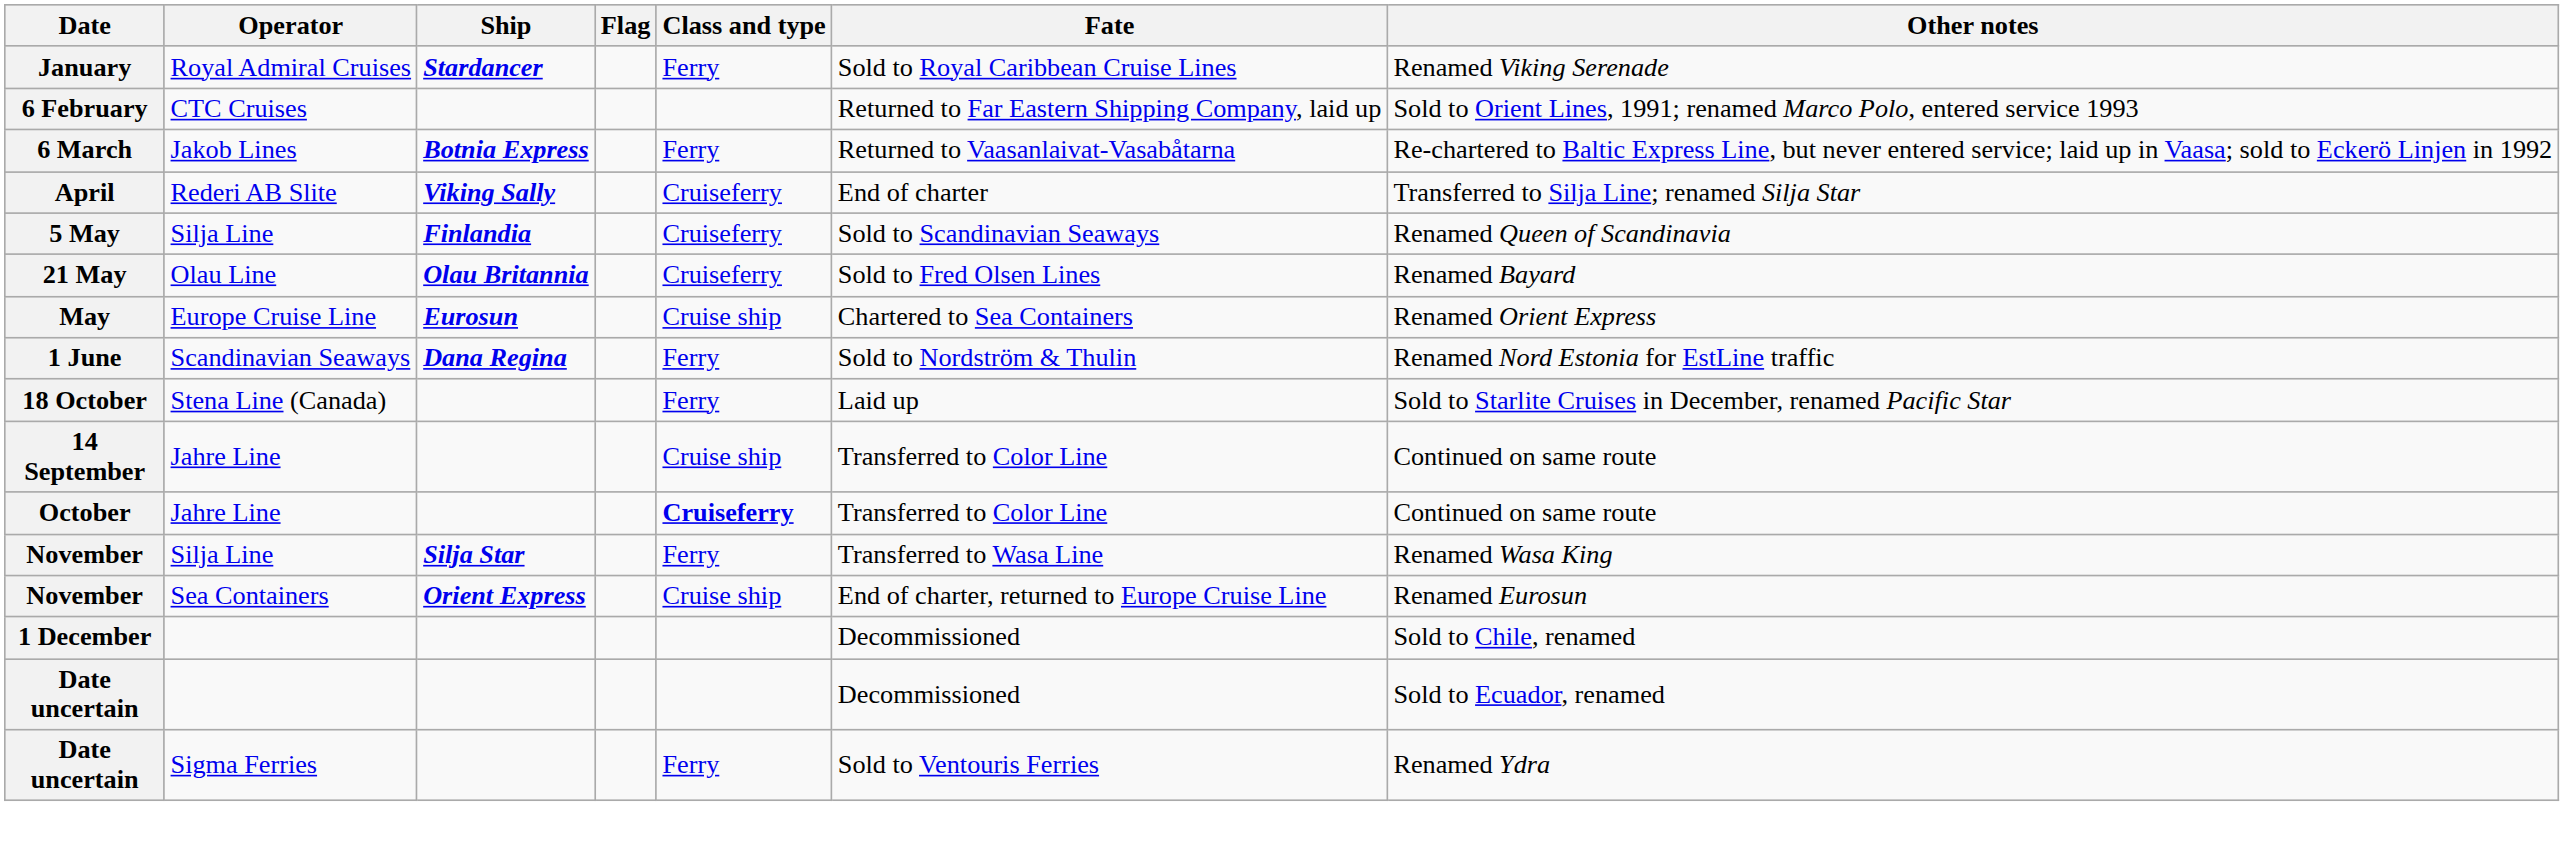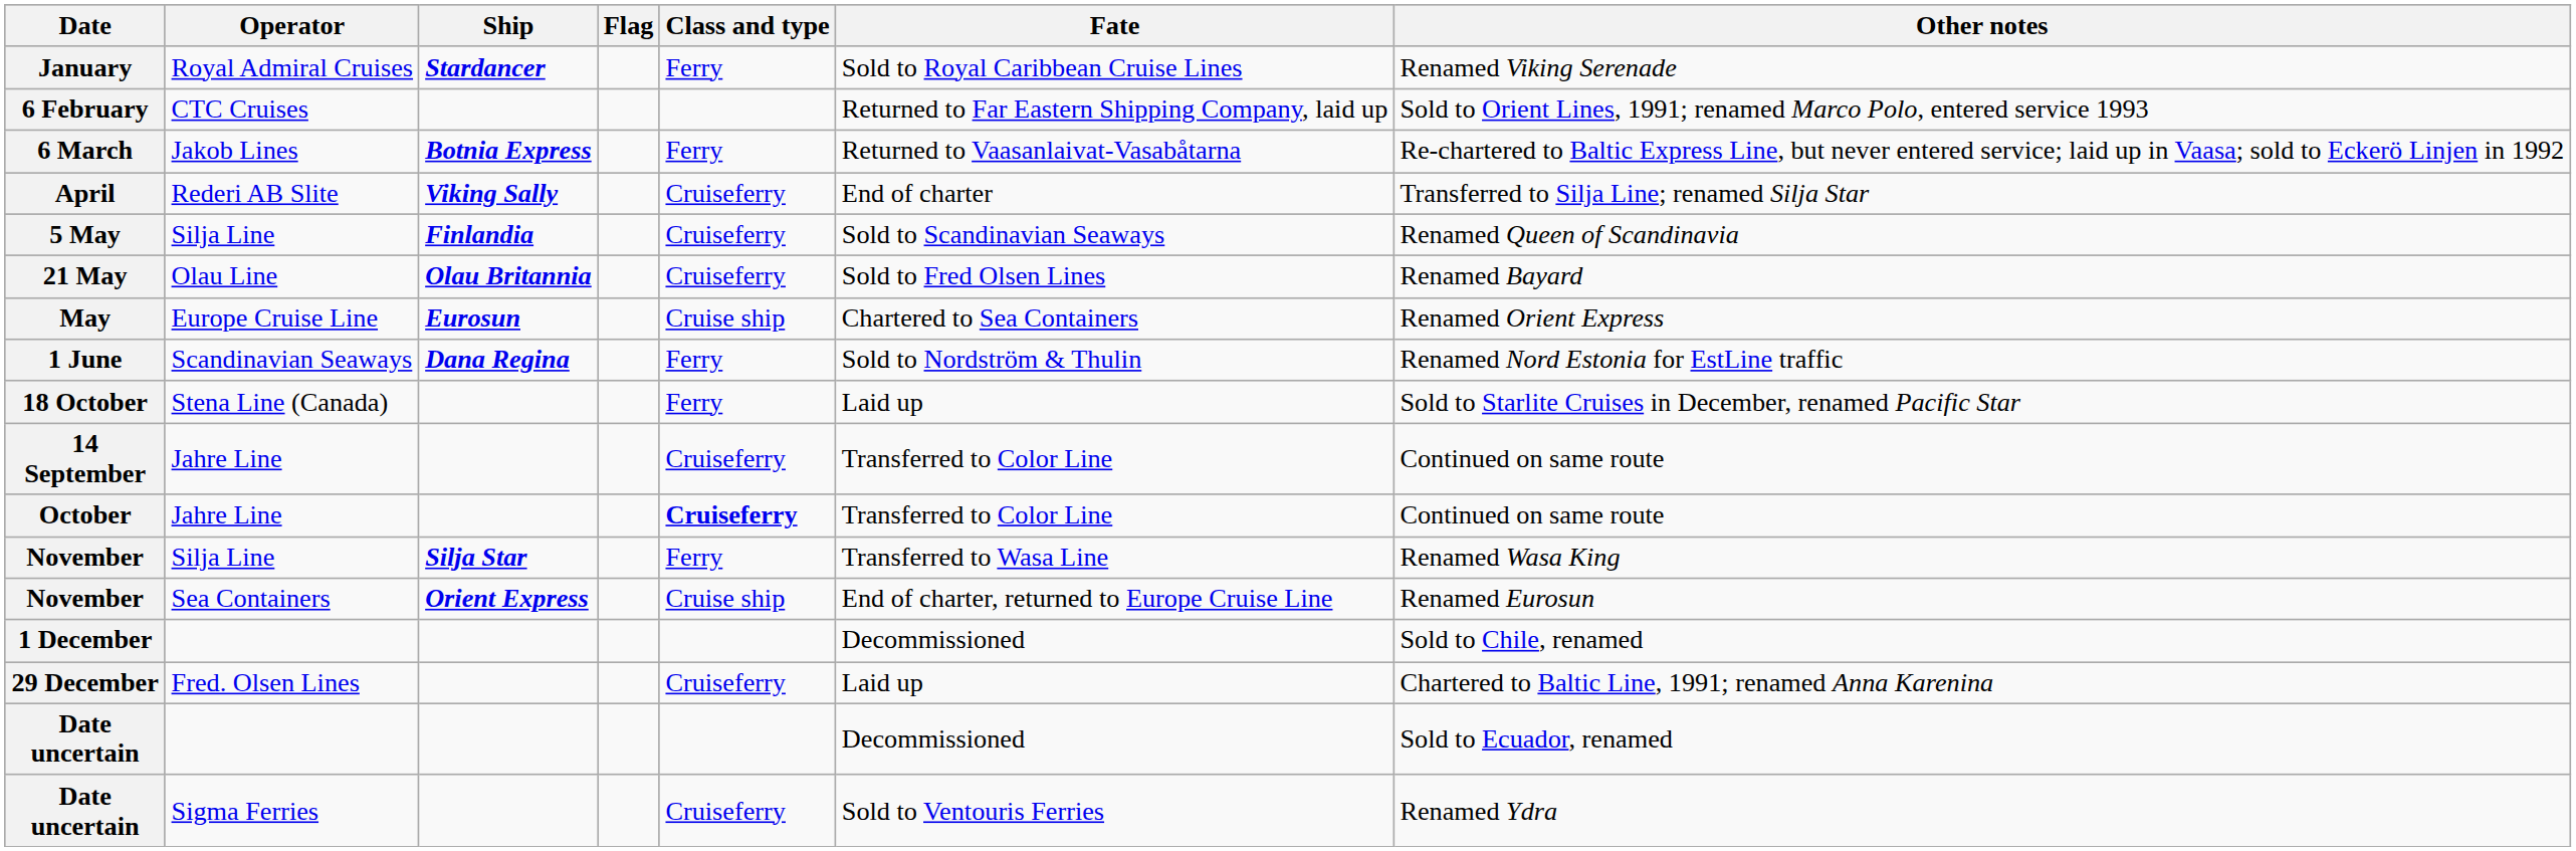14 September | Class and type: Cruise ship -> Cruiseferry
+ row: 29 December | Fred. Olsen Lines | Cruiseferry | Laid up | Chartered to Baltic Line, 1991; renamed Anna Karenina
Date uncertain / Sigma Ferries | Class and type: Ferry -> Cruiseferry
